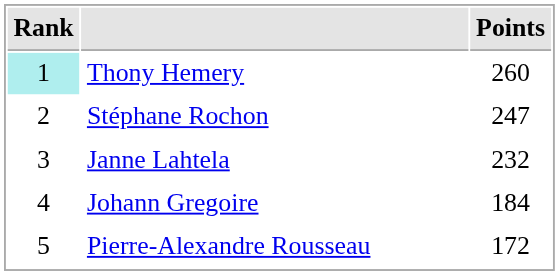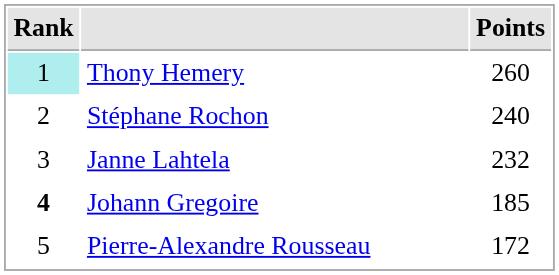Stéphane Rochon | Points: 247 -> 240
Johann Gregoire | Rank: normal -> bold
Johann Gregoire | Points: 184 -> 185
